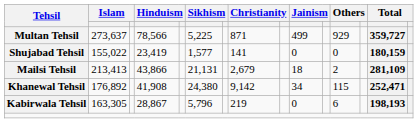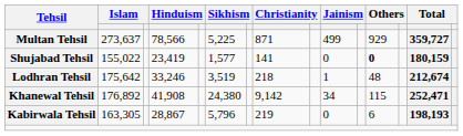Shujabad Tehsil | column 12: normal -> bold
+ row: Lodhran Tehsil | 175,642 | 33,246 | 3,519 | 218 | 1 | 48 | 212,674
- row: Mailsi Tehsil | 213,413 | 43,866 | 21,131 | 2,679 | 18 | 2 | 281,109
